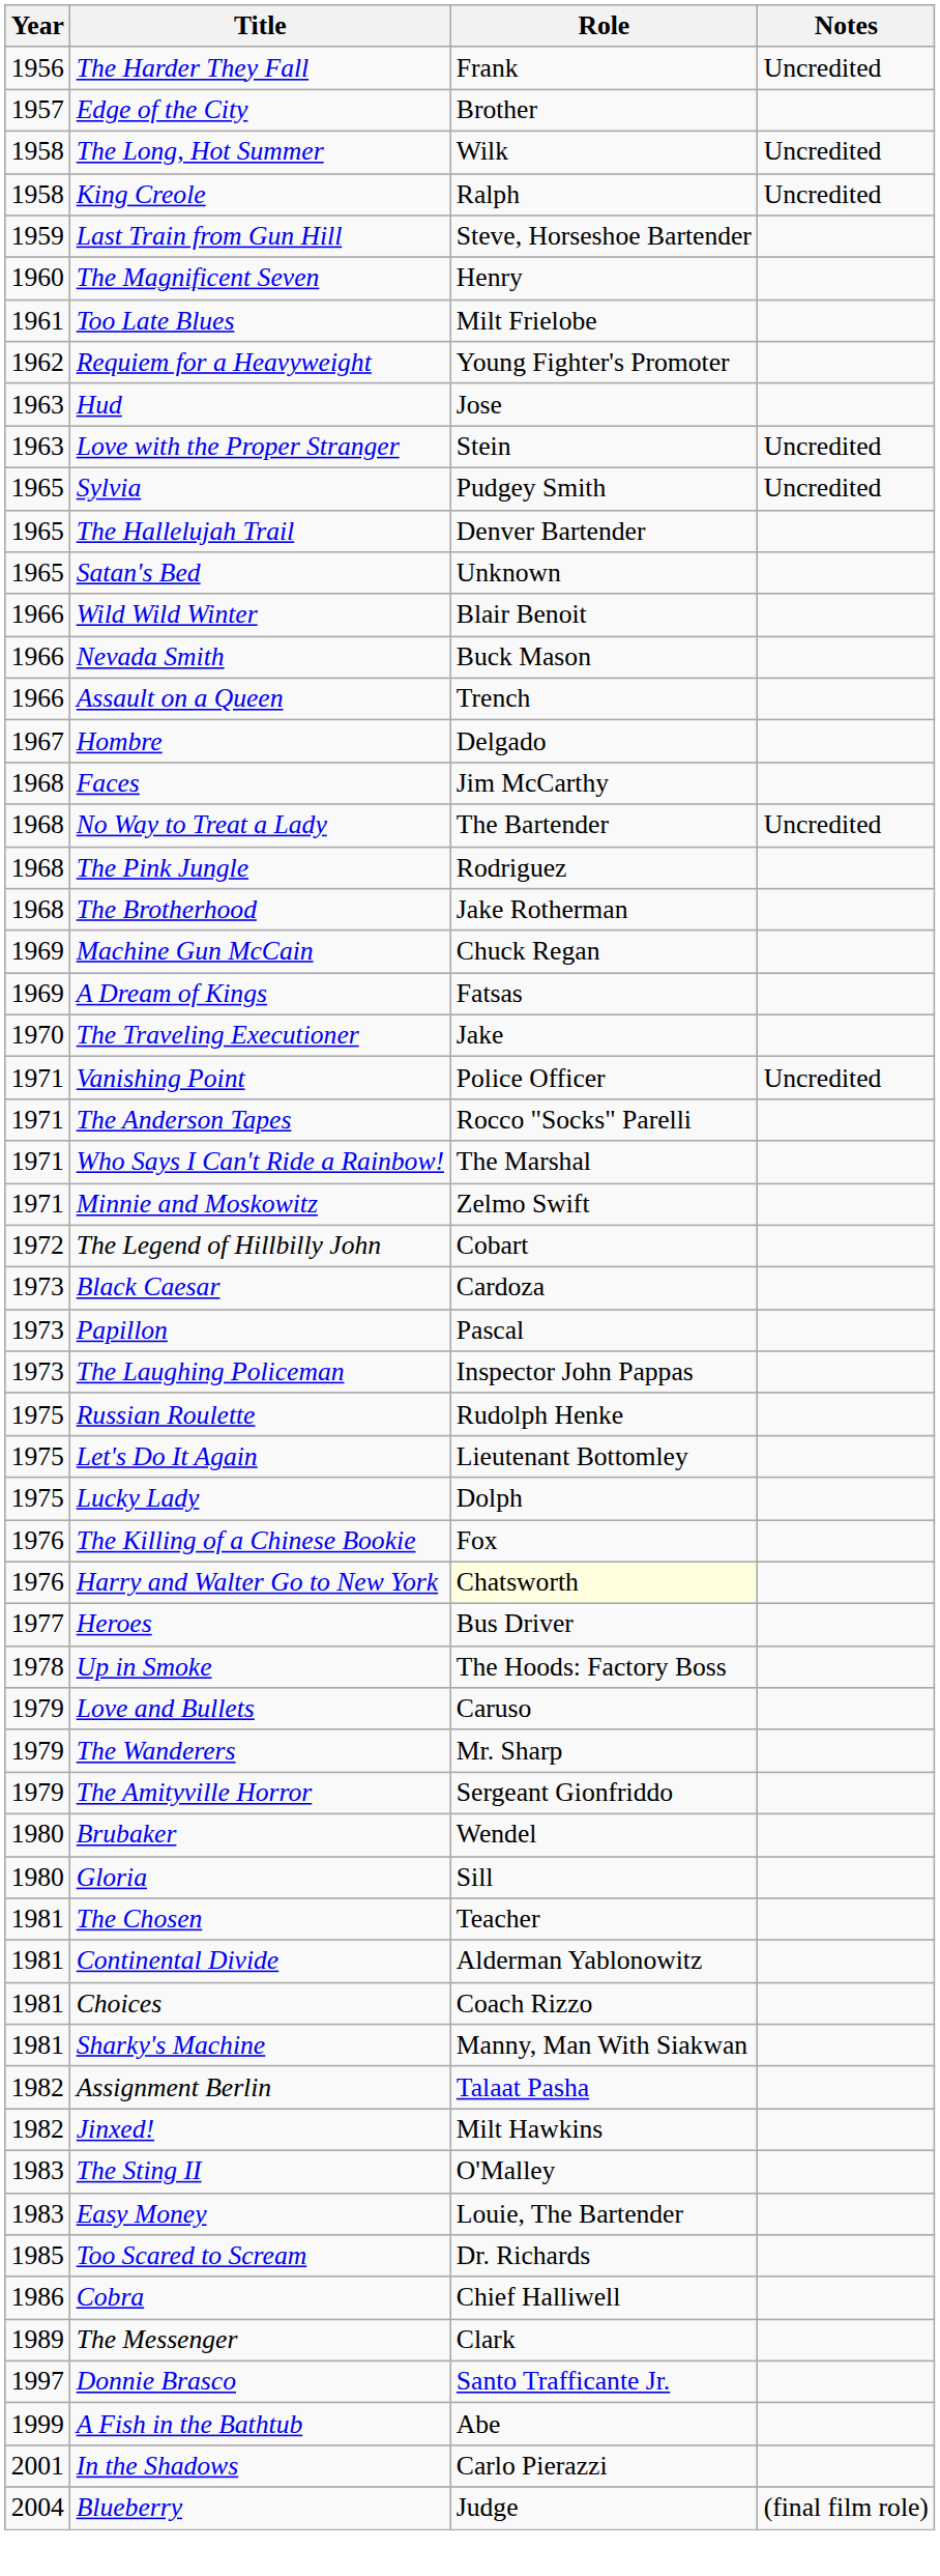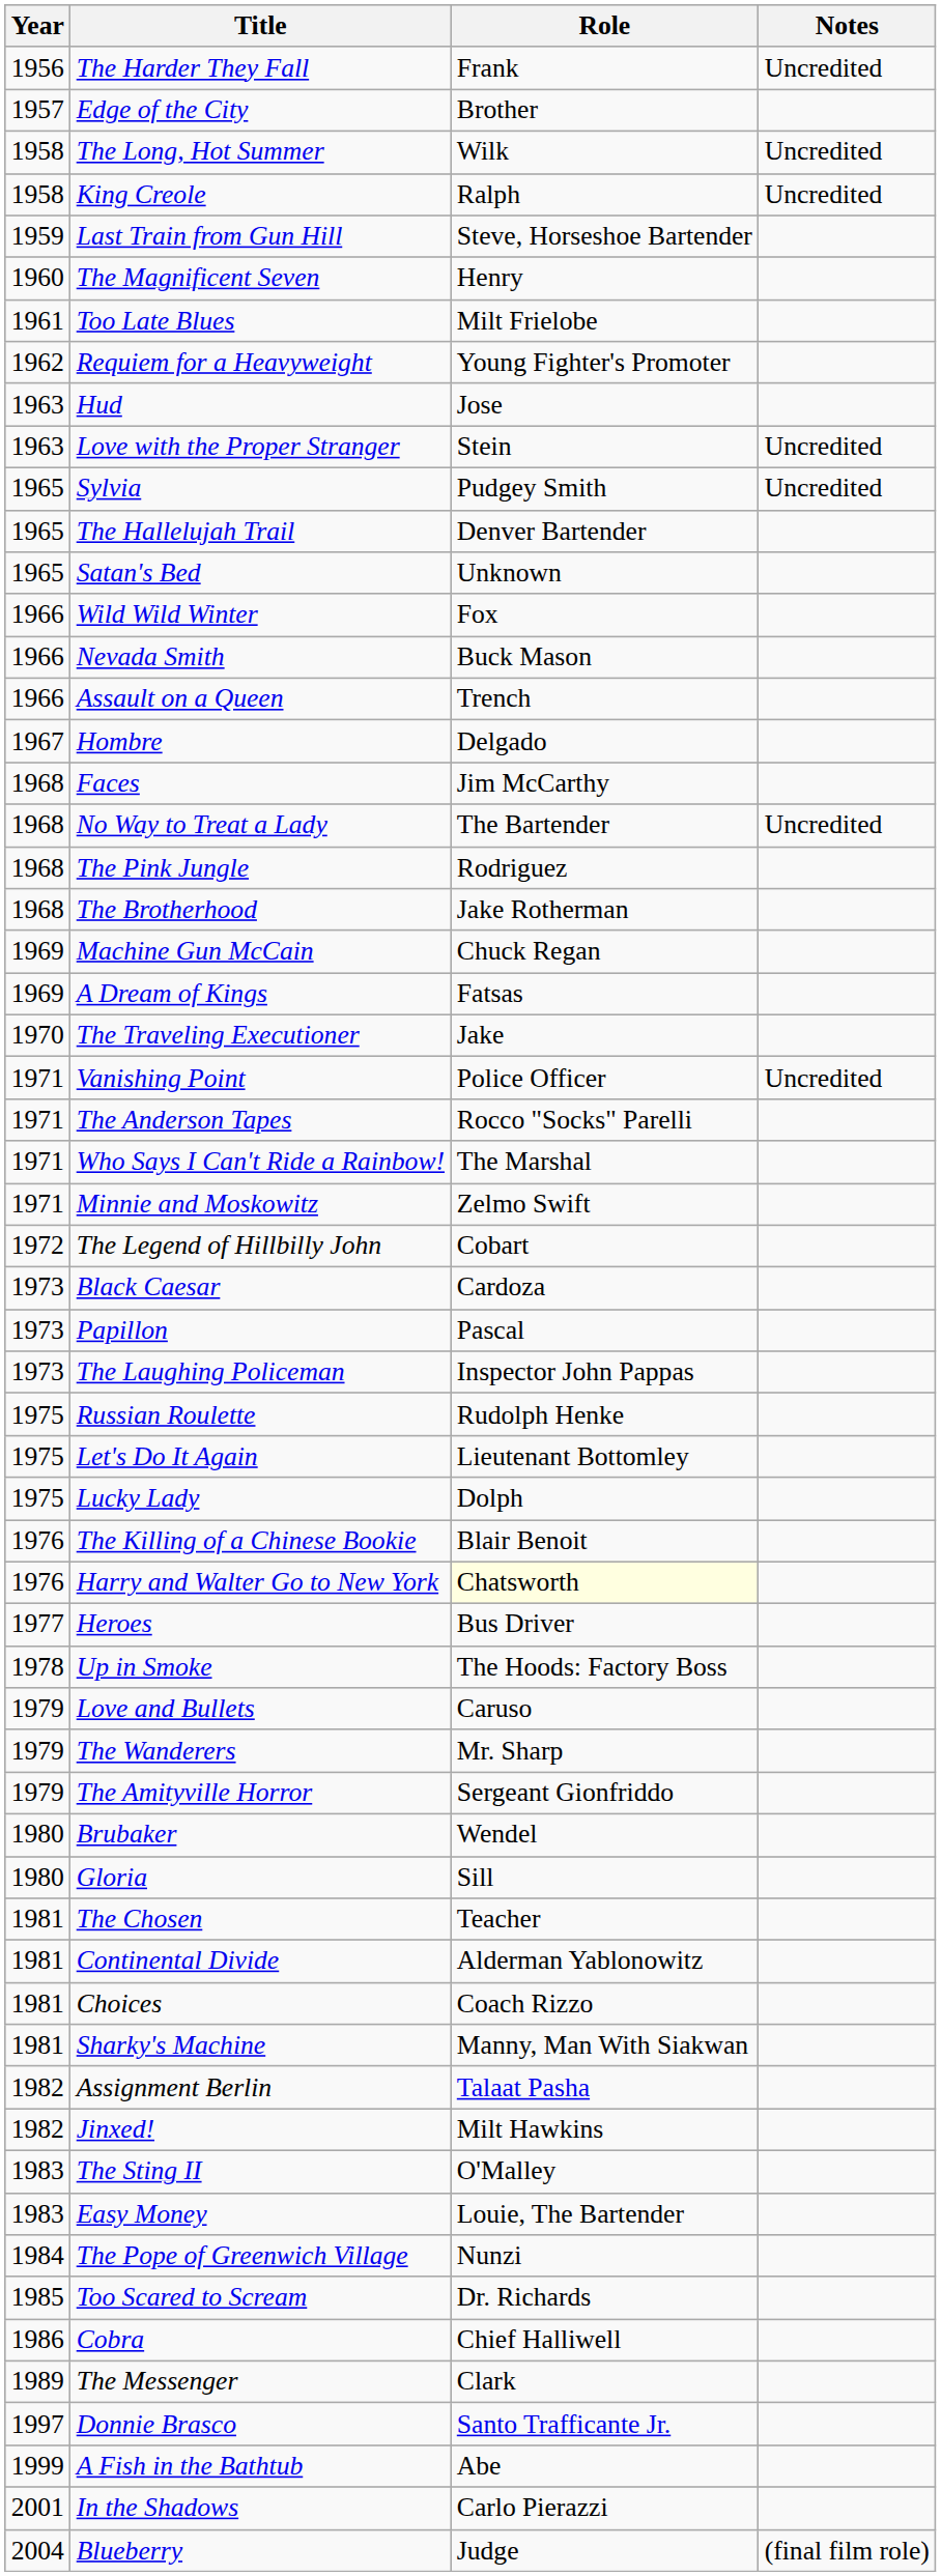Wild Wild Winter | Role: Blair Benoit -> Fox
The Killing of a Chinese Bookie | Role: Fox -> Blair Benoit
+ row: 1984 | The Pope of Greenwich Village | Nunzi
